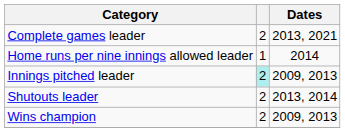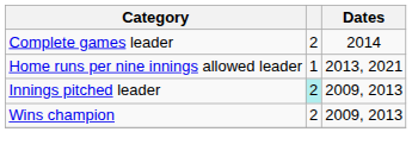Complete games leader | Dates: 2013, 2021 -> 2014
Home runs per nine innings allowed leader | Dates: 2014 -> 2013, 2021
- row: Shutouts leader | 2 | 2013, 2014
